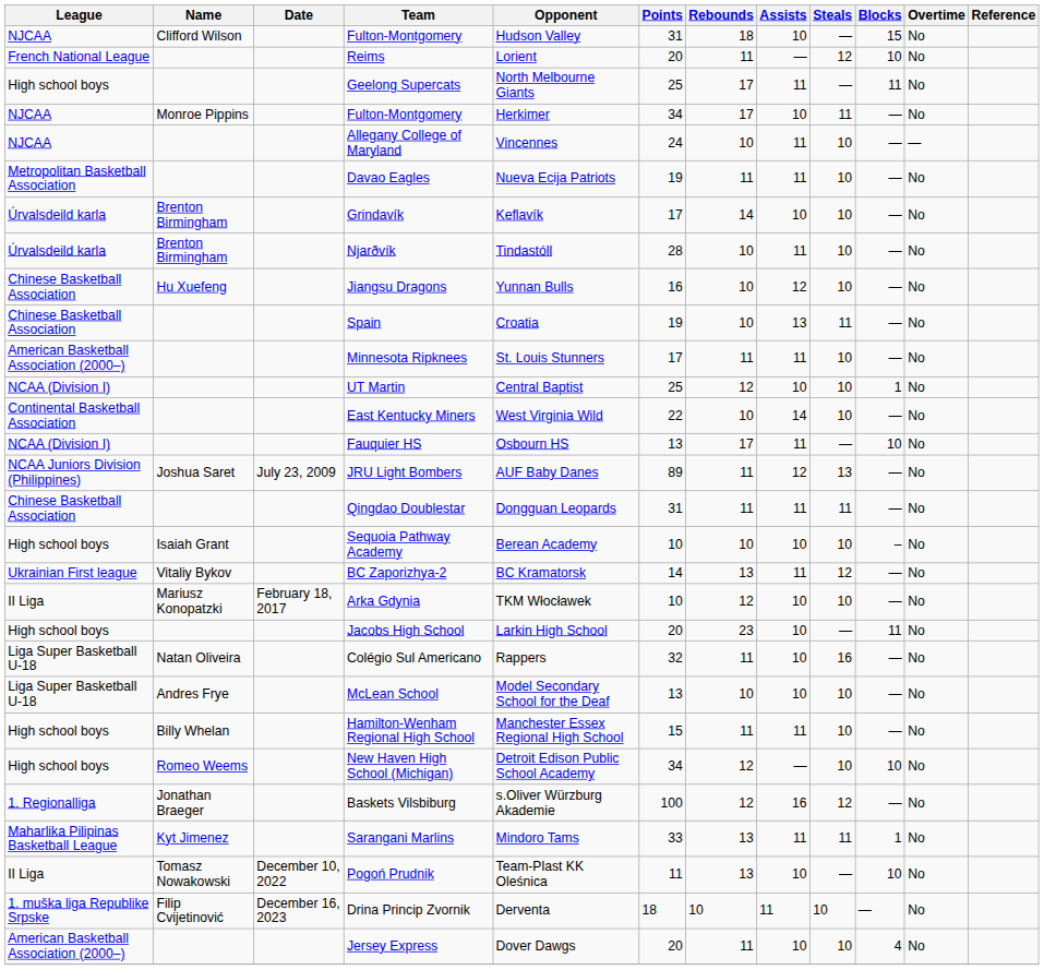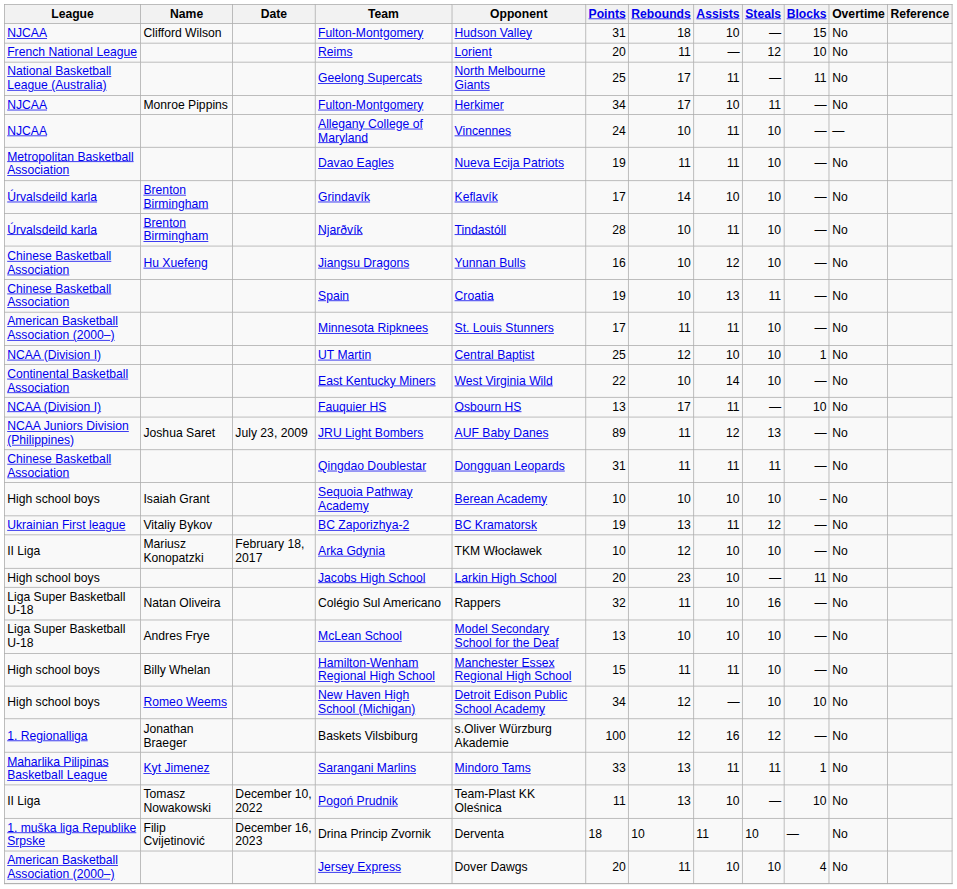Geelong Supercats | League: High school boys -> National Basketball League (Australia)
BC Zaporizhya-2 | Points: 14 -> 19
